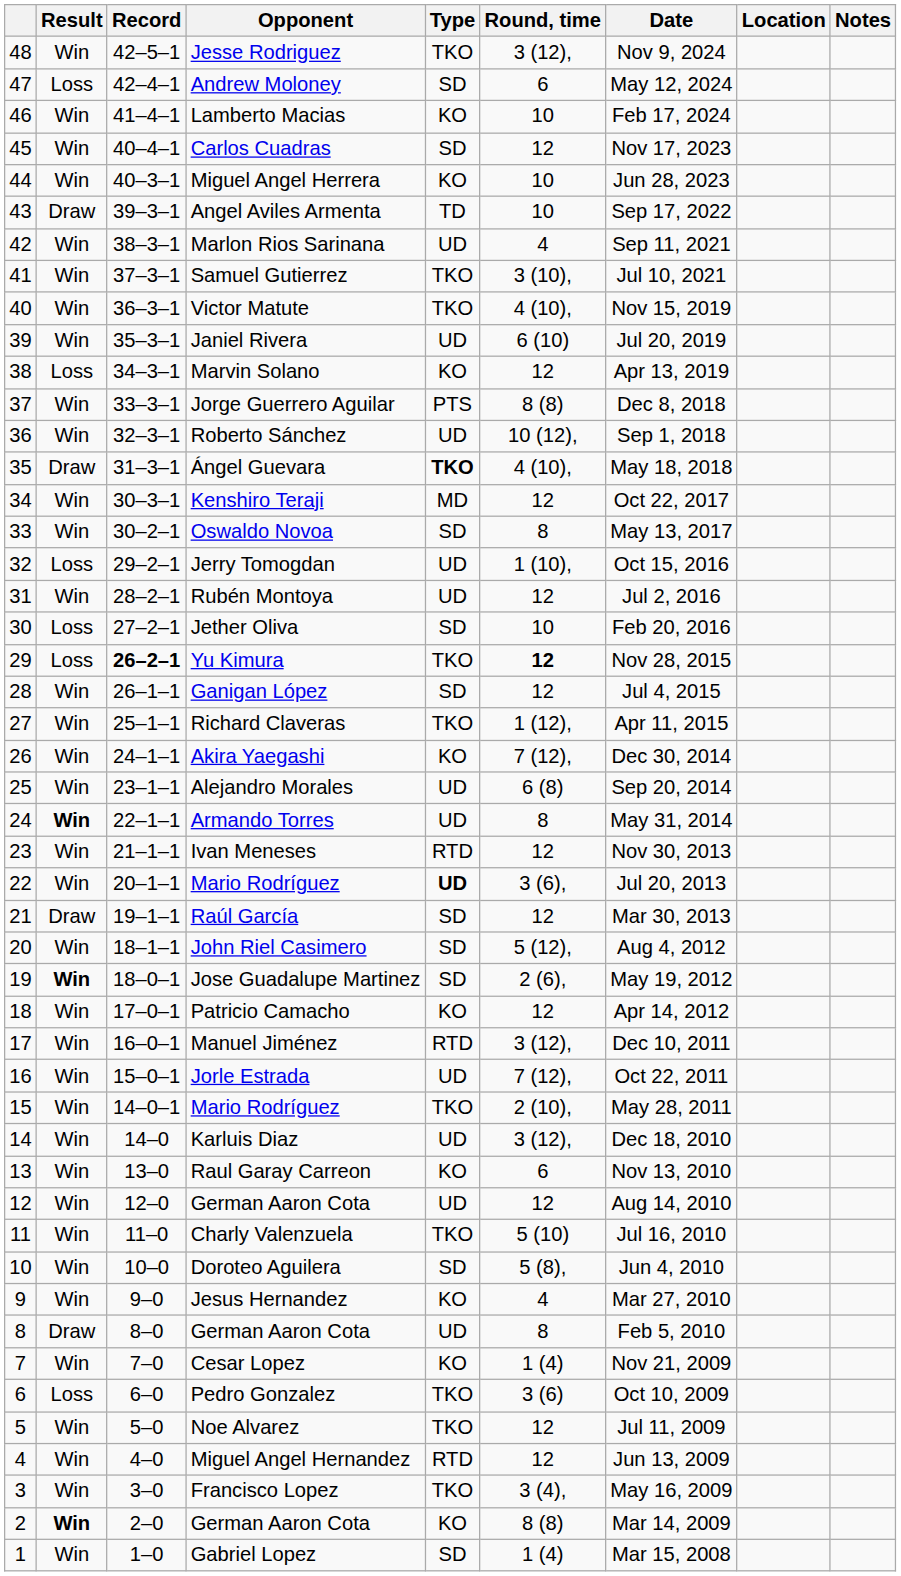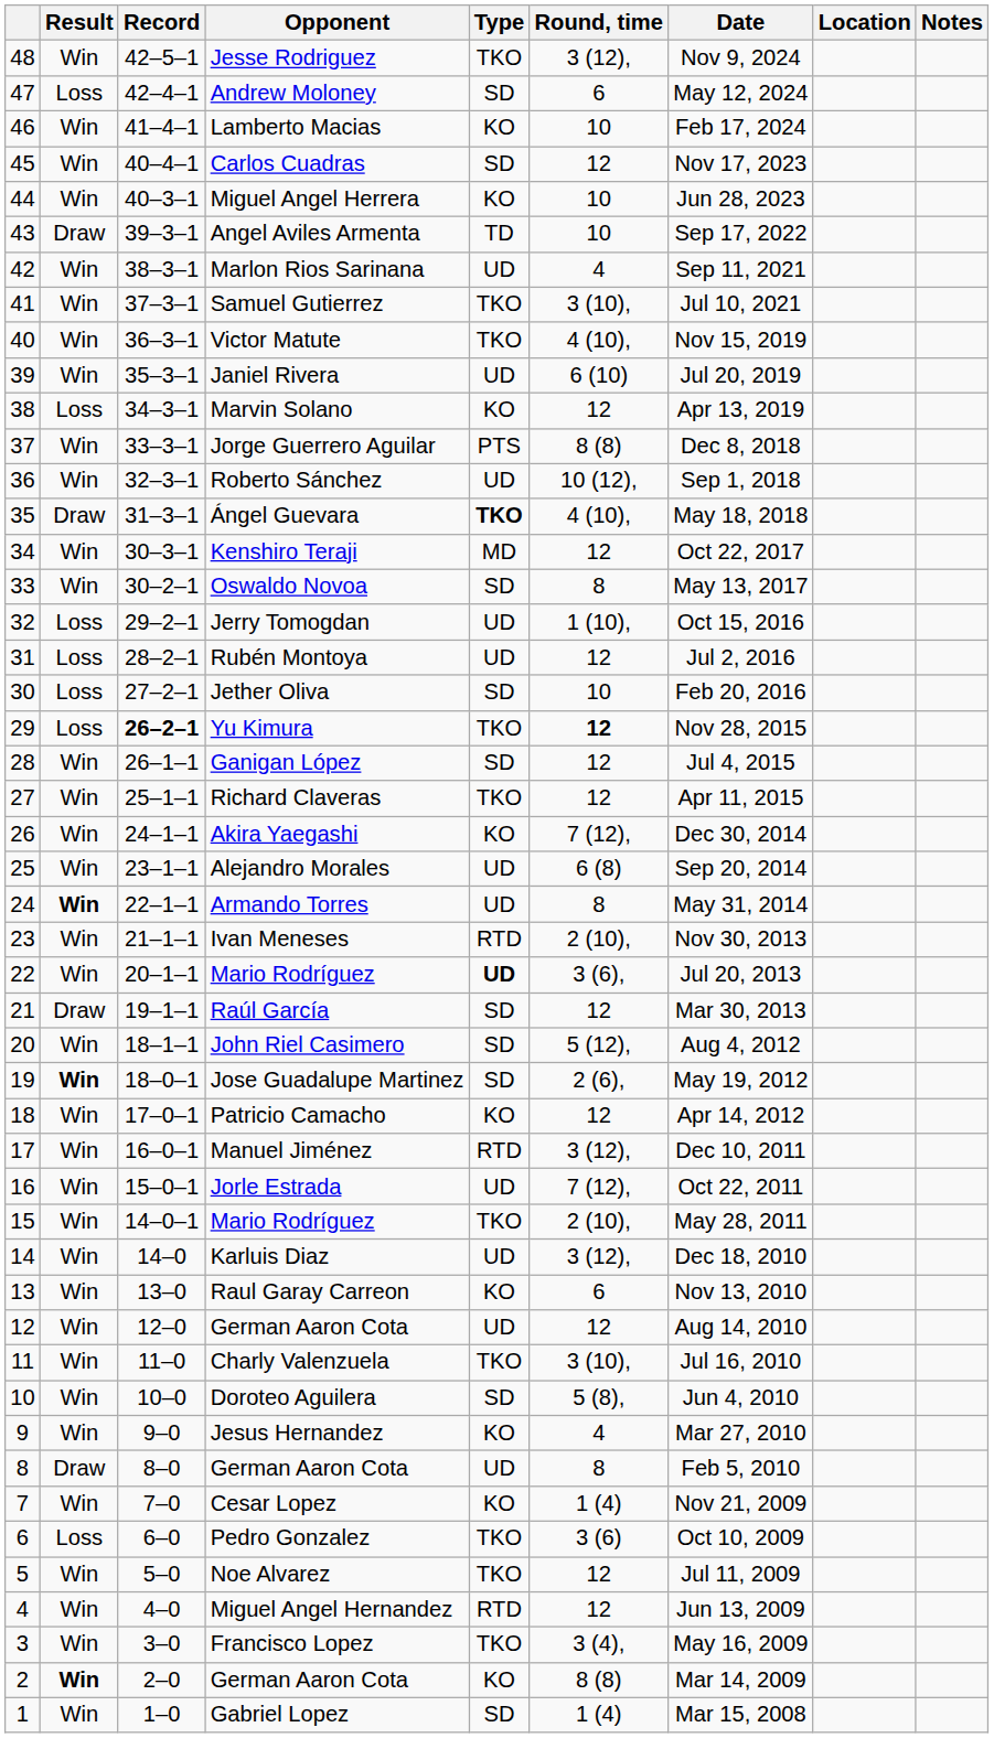Rubén Montoya | Result: Win -> Loss
Richard Claveras | Round, time: 1 (12), -> 12
Ivan Meneses | Round, time: 12 -> 2 (10),
Charly Valenzuela | Round, time: 5 (10) -> 3 (10),
